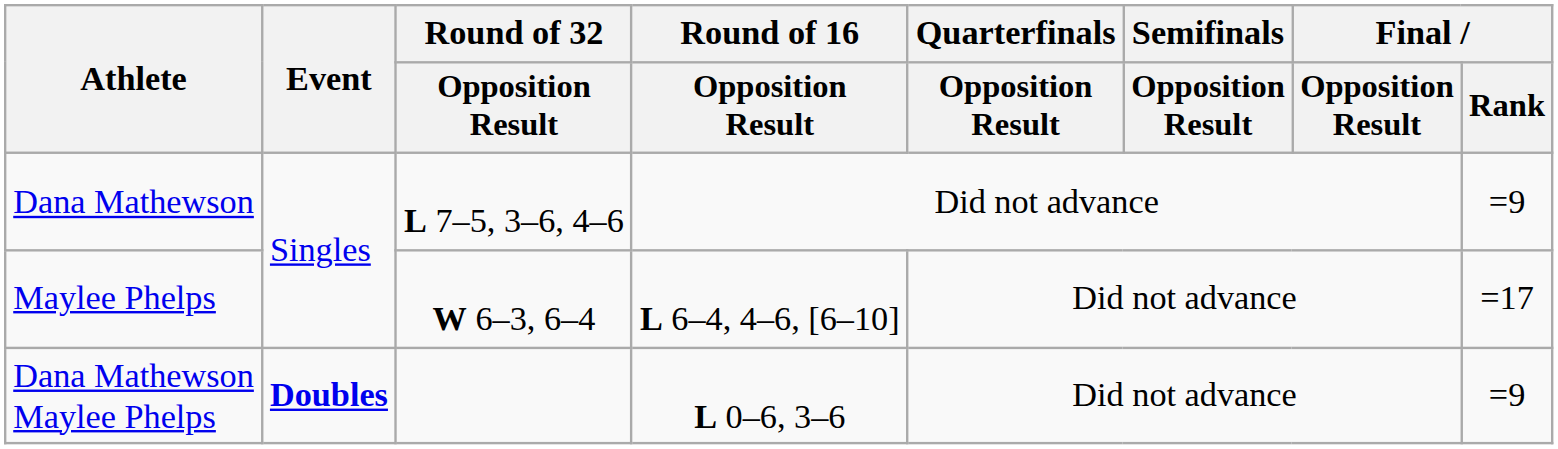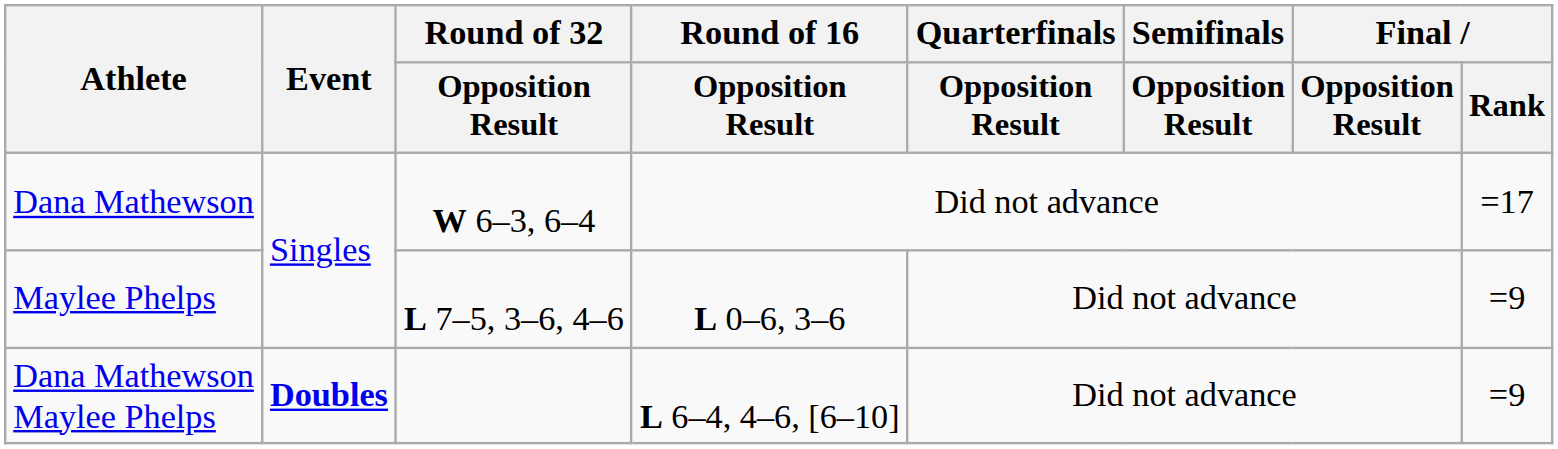Dana Mathewson | Round of 32 / Opposition Result: L 7–5, 3–6, 4–6 -> W 6–3, 6–4
Dana Mathewson | Final / Rank: =9 -> =17
Maylee Phelps | Round of 32 / Opposition Result: W 6–3, 6–4 -> L 7–5, 3–6, 4–6
Maylee Phelps | Round of 16 / Opposition Result: L 6–4, 4–6, [6–10] -> L 0–6, 3–6
Maylee Phelps | Final / Rank: =17 -> =9
Dana Mathewson Maylee Phelps | Round of 16 / Opposition Result: L 0–6, 3–6 -> L 6–4, 4–6, [6–10]
